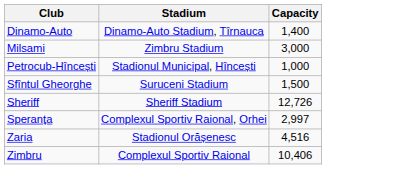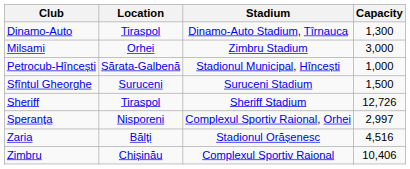+ column: Location | Tiraspol | Orhei | Sărata-Galbenă | Suruceni | Tiraspol | Nisporeni | Bălți | Chișinău
Dinamo-Auto | Capacity: 1,400 -> 1,300
